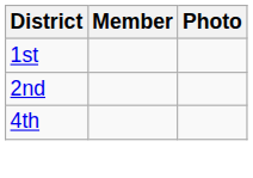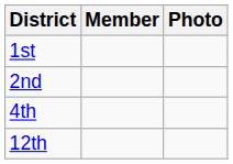+ row: 12th
